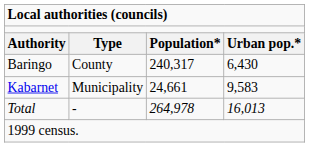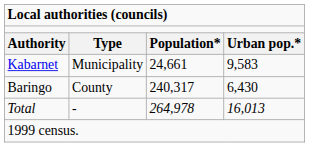rows swapped: Kabarnet <-> Baringo
